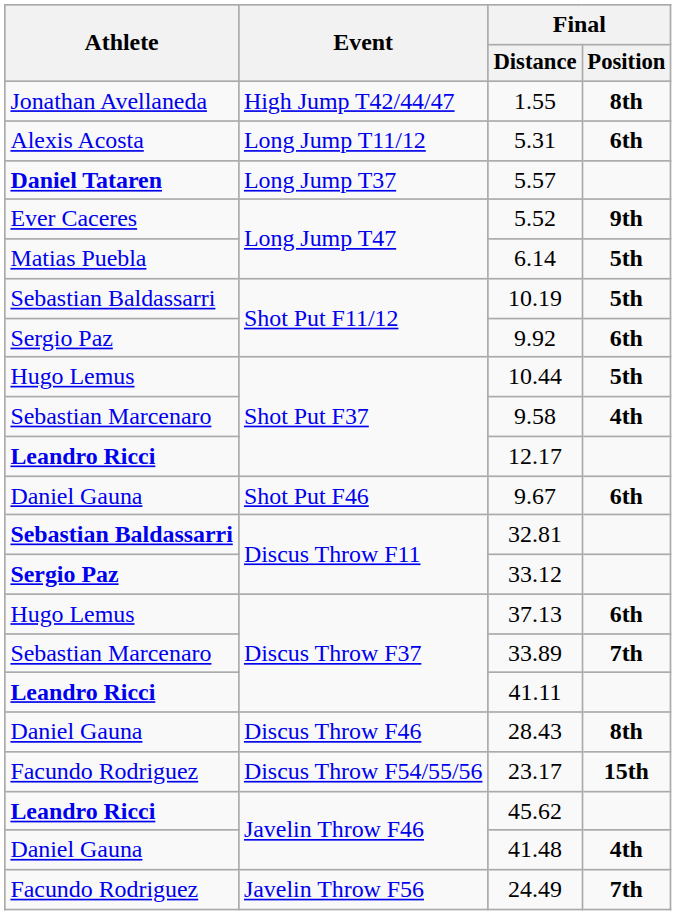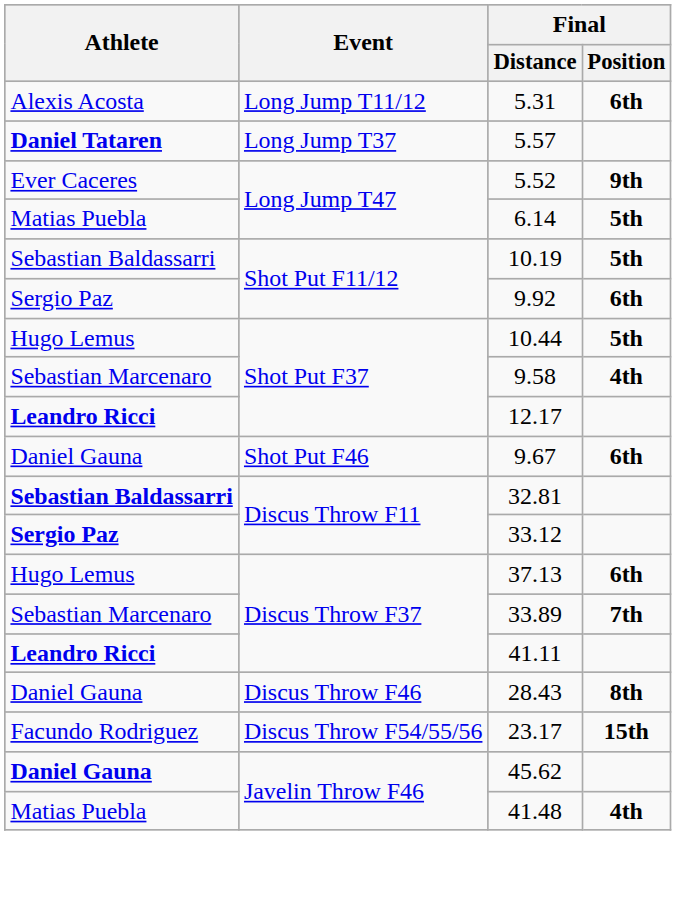- row: Jonathan Avellaneda | High Jump T42/44/47 | 1.55 | 8th
45.62 | Athlete: Leandro Ricci -> Daniel Gauna
41.48 | Athlete: Daniel Gauna -> Matias Puebla
- row: Facundo Rodriguez | Javelin Throw F56 | 24.49 | 7th
